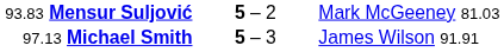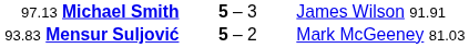rows swapped: 93.83 Mensur Suljović <-> 97.13 Michael Smith
